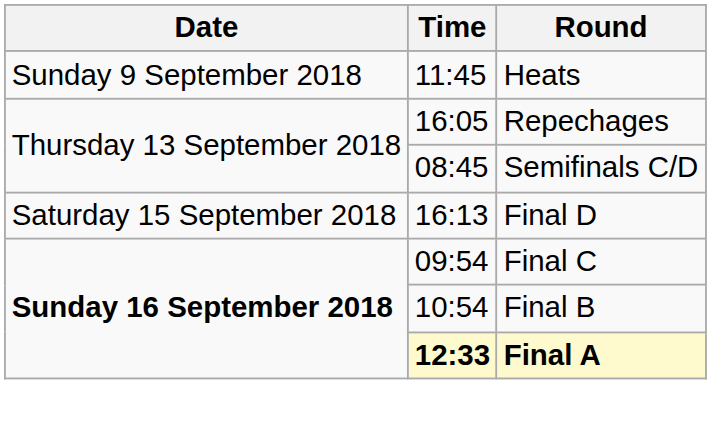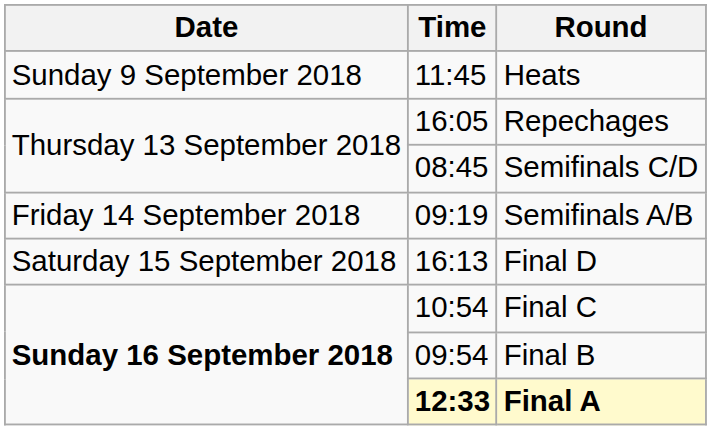+ row: Friday 14 September 2018 | 09:19 | Semifinals A/B
Final C | Time: 09:54 -> 10:54
Final B | Time: 10:54 -> 09:54
